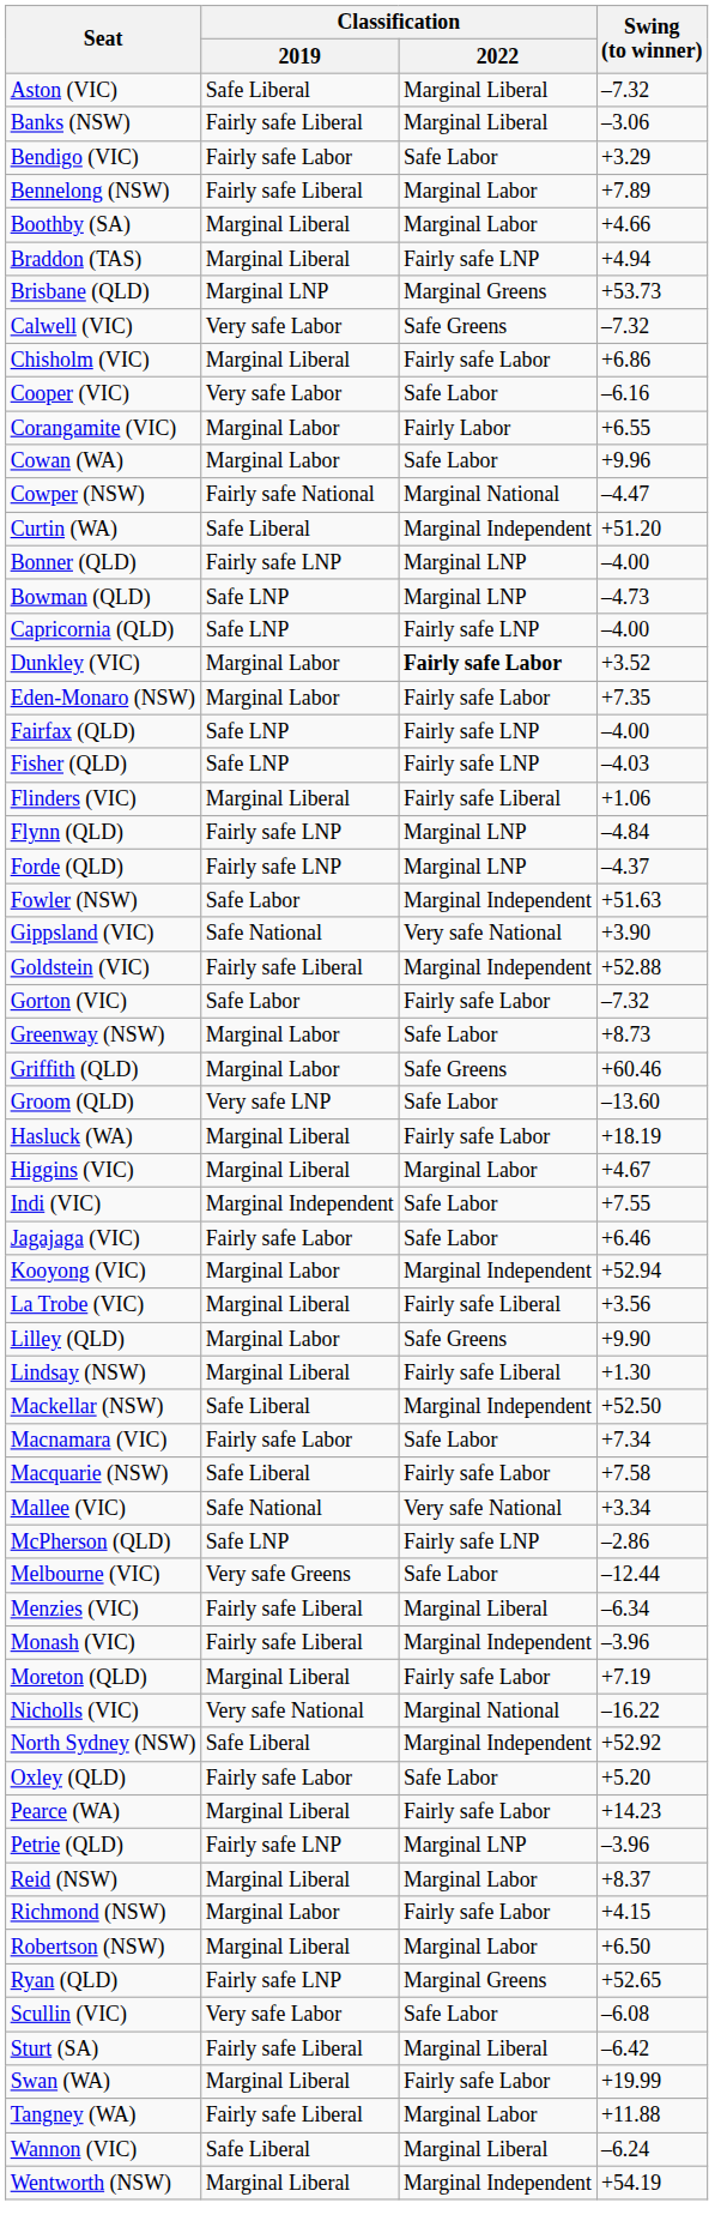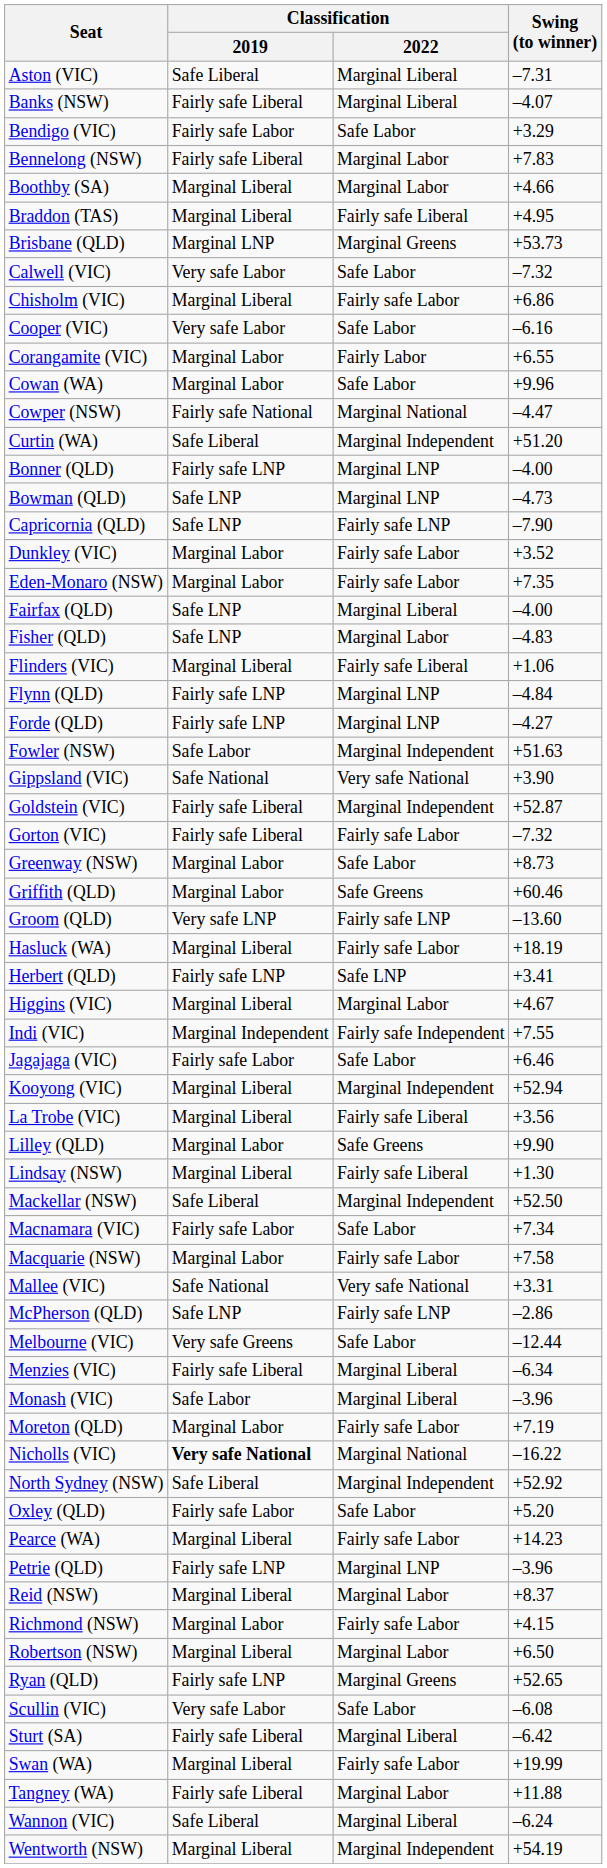Aston (VIC) | Swing (to winner): –7.32 -> –7.31
Banks (NSW) | Swing (to winner): –3.06 -> –4.07
Bennelong (NSW) | Swing (to winner): +7.89 -> +7.83
Braddon (TAS) | Classification / 2022: Fairly safe LNP -> Fairly safe Liberal
Braddon (TAS) | Swing (to winner): +4.94 -> +4.95
Calwell (VIC) | Classification / 2022: Safe Greens -> Safe Labor
Capricornia (QLD) | Swing (to winner): –4.00 -> –7.90
Dunkley (VIC) | Classification / 2022: bold -> normal
Fairfax (QLD) | Classification / 2022: Fairly safe LNP -> Marginal Liberal
Fisher (QLD) | Classification / 2022: Fairly safe LNP -> Marginal Labor
Fisher (QLD) | Swing (to winner): –4.03 -> –4.83
Forde (QLD) | Swing (to winner): –4.37 -> –4.27
Goldstein (VIC) | Swing (to winner): +52.88 -> +52.87
Gorton (VIC) | Classification / 2019: Safe Labor -> Fairly safe Liberal
Groom (QLD) | Classification / 2022: Safe Labor -> Fairly safe LNP
+ row: Herbert (QLD) | Fairly safe LNP | Safe LNP | +3.41
Indi (VIC) | Classification / 2022: Safe Labor -> Fairly safe Independent
Kooyong (VIC) | Classification / 2019: Marginal Labor -> Marginal Liberal
Macquarie (NSW) | Classification / 2019: Safe Liberal -> Marginal Labor
Mallee (VIC) | Swing (to winner): +3.34 -> +3.31
Monash (VIC) | Classification / 2019: Fairly safe Liberal -> Safe Labor
Monash (VIC) | Classification / 2022: Marginal Independent -> Marginal Liberal
Moreton (QLD) | Classification / 2019: Marginal Liberal -> Marginal Labor
Nicholls (VIC) | Classification / 2019: normal -> bold
